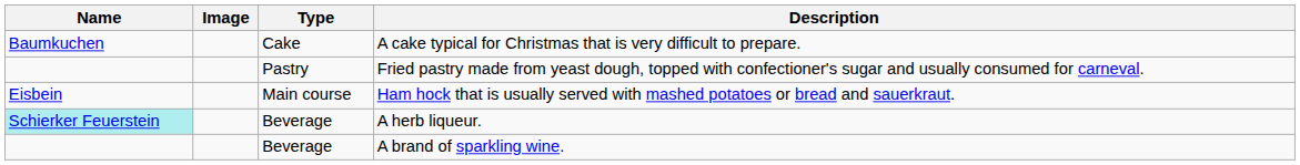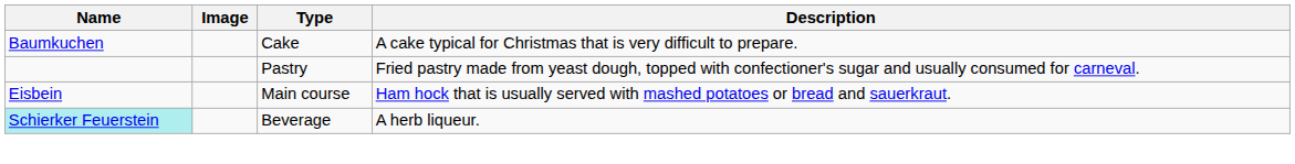- row: Beverage | A brand of sparkling wine.
